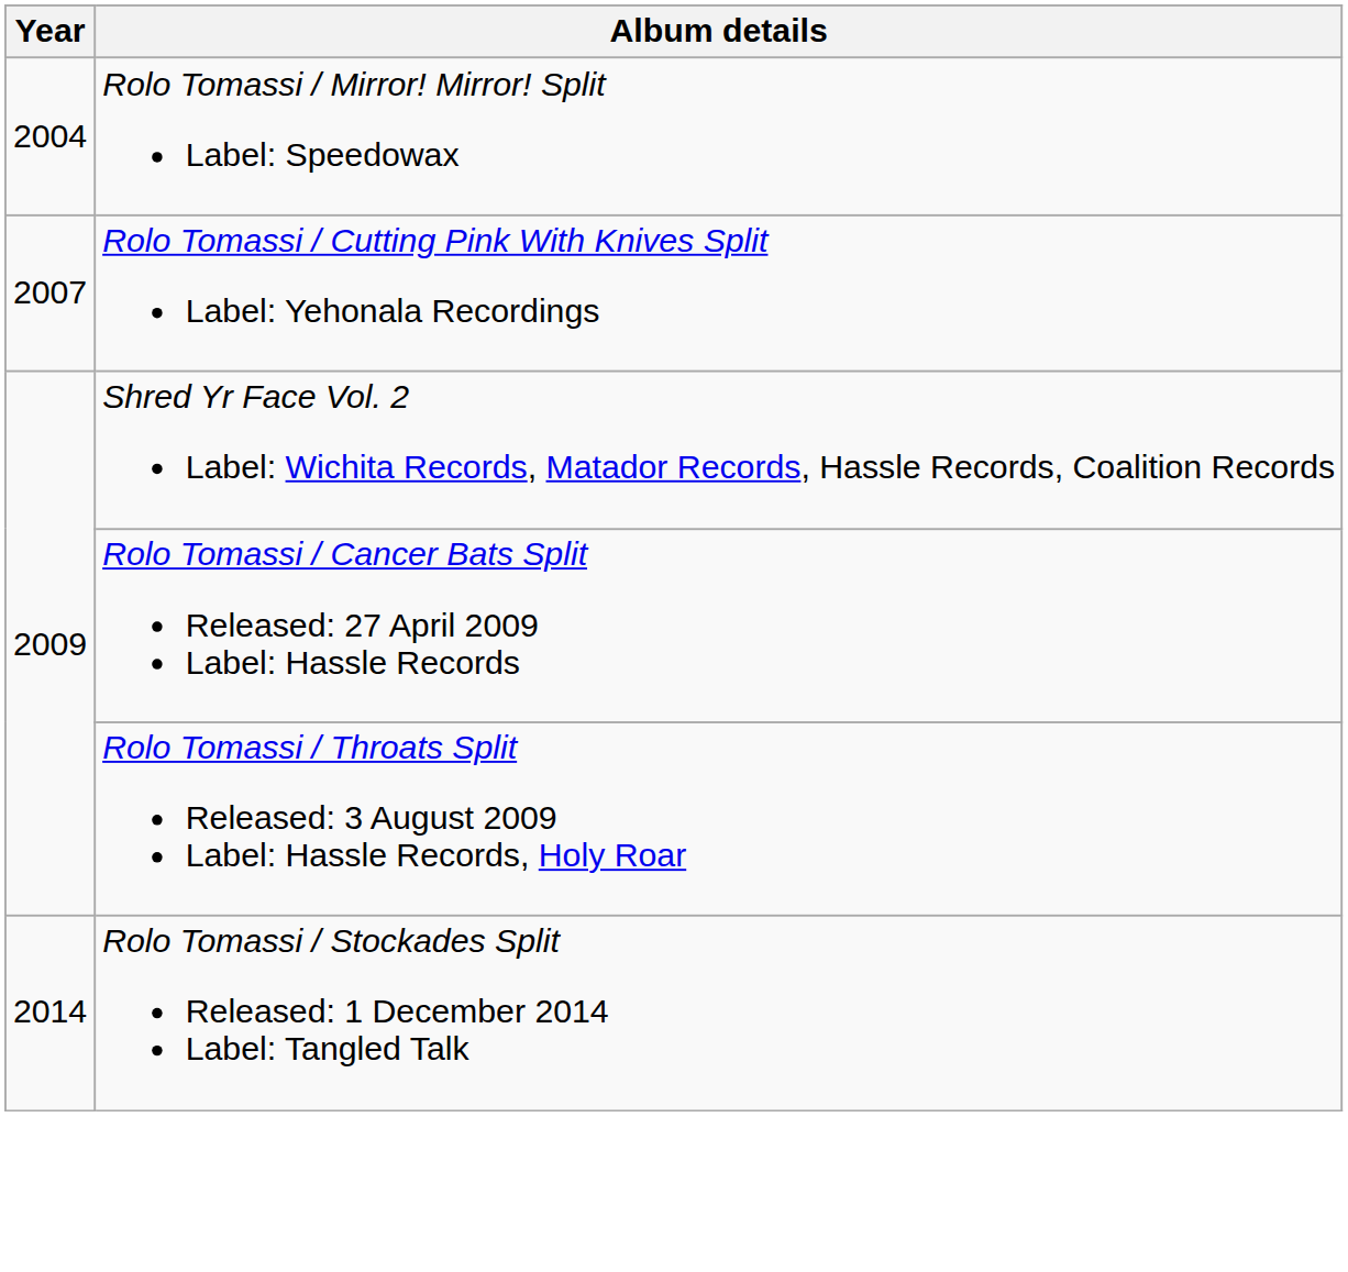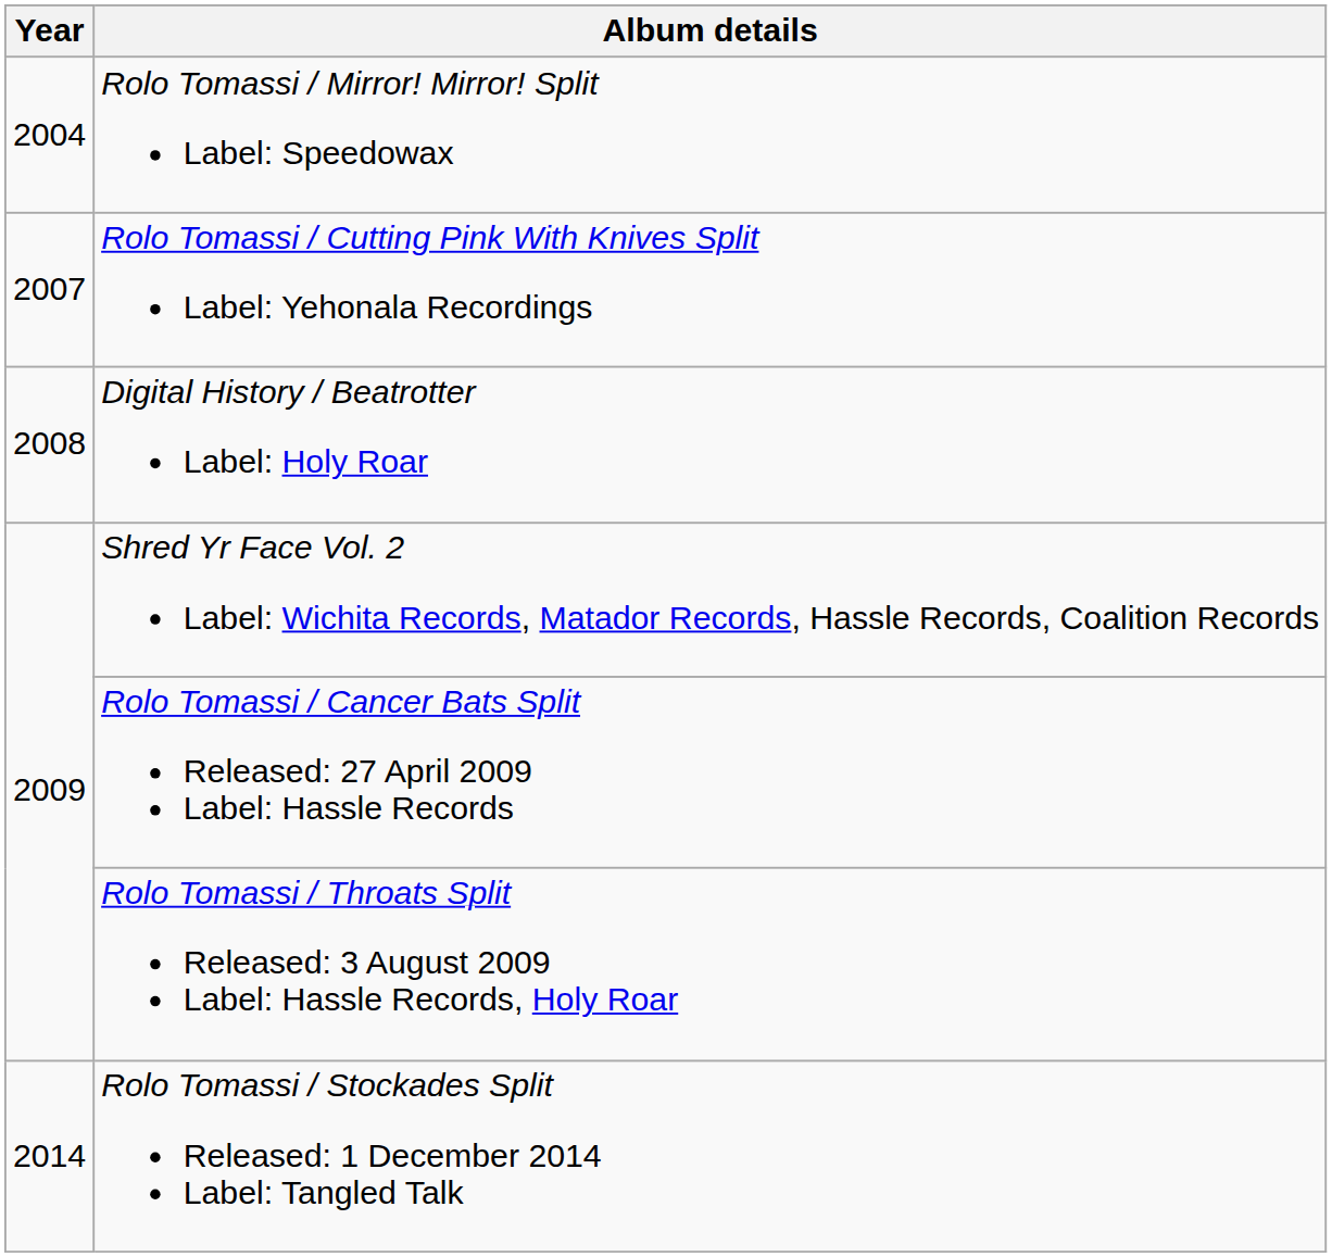+ row: 2008 | Digital History / Beatrotter Label: Holy Roar
